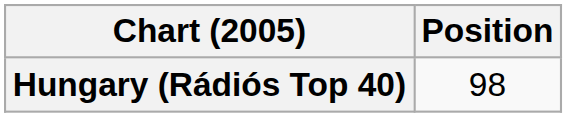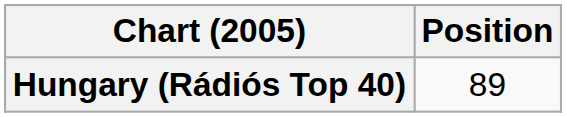Hungary (Rádiós Top 40) | Position: 98 -> 89
